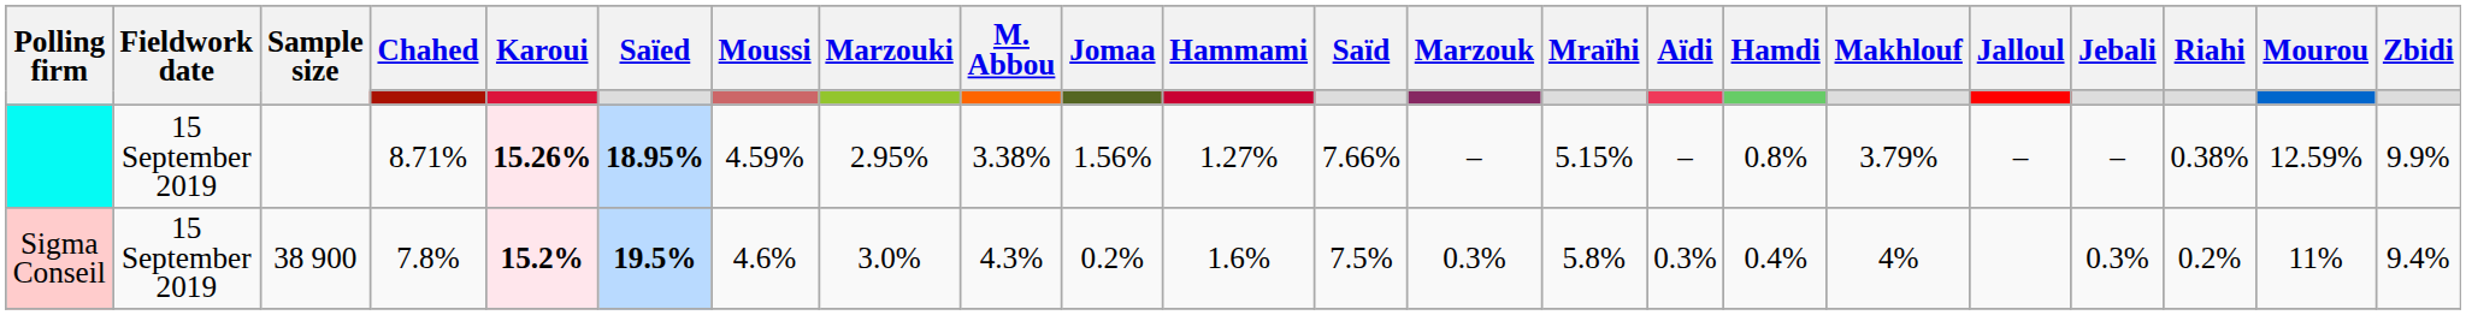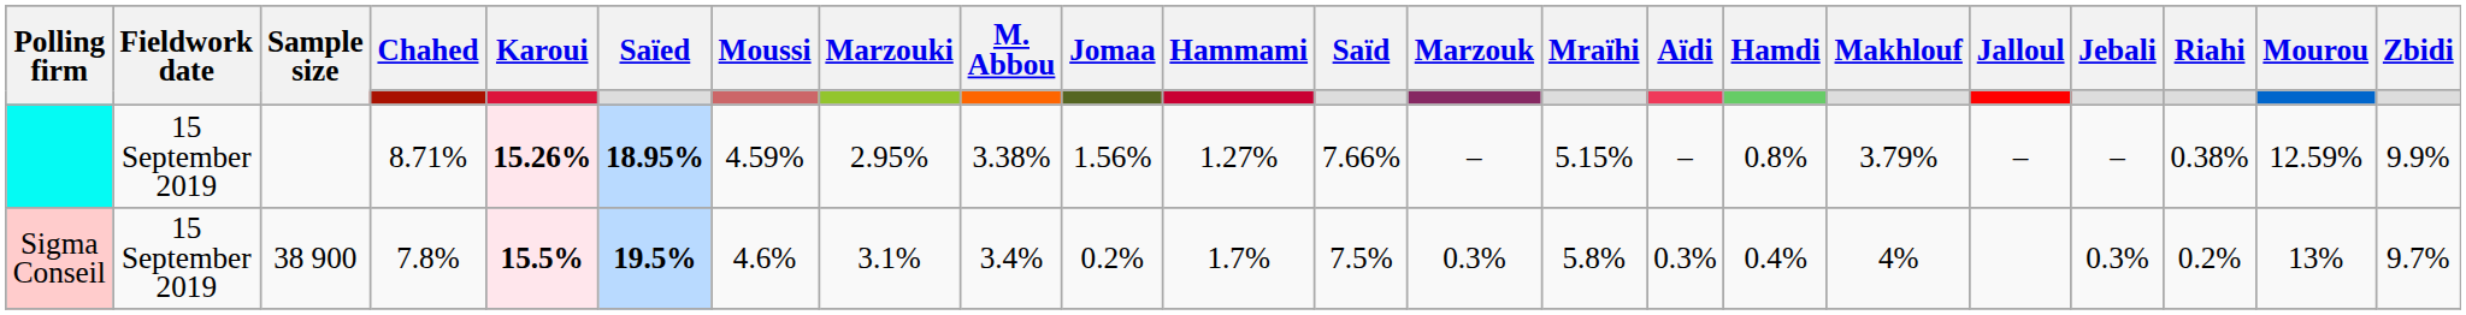Sigma Conseil | Karoui: 15.2% -> 15.5%
Sigma Conseil | Marzouki: 3.0% -> 3.1%
Sigma Conseil | M. Abbou: 4.3% -> 3.4%
Sigma Conseil | Hammami: 1.6% -> 1.7%
Sigma Conseil | Mourou: 11% -> 13%
Sigma Conseil | Zbidi: 9.4% -> 9.7%
